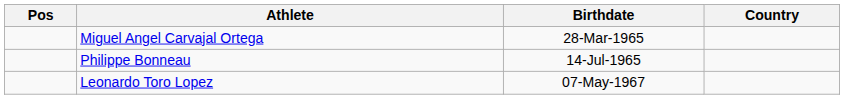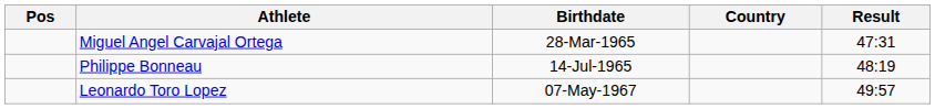+ column: Result | 47:31 | 48:19 | 49:57
